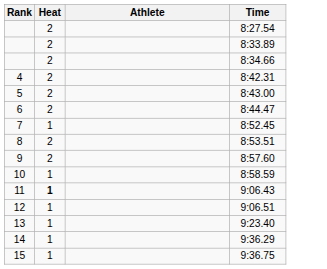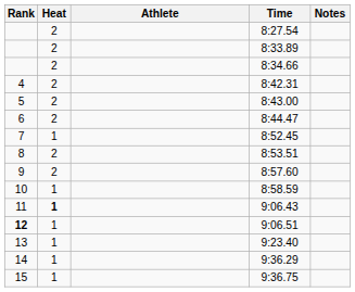+ column: Notes
9:06.51 | Rank: normal -> bold
